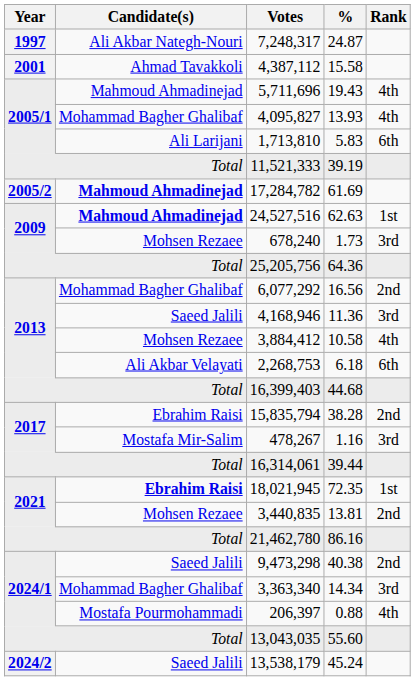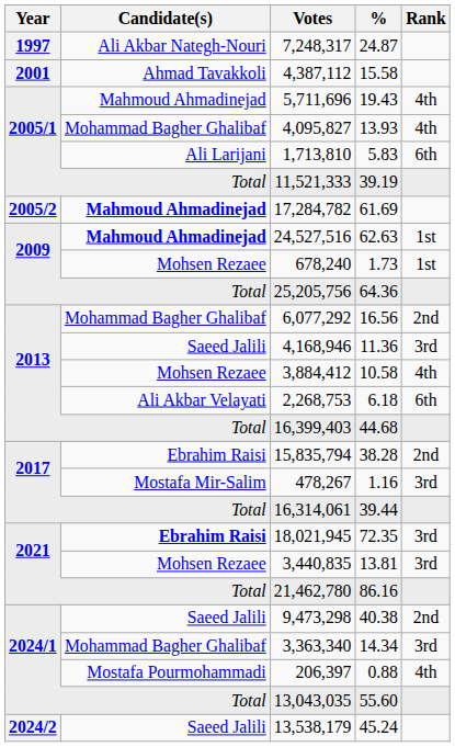678,240 | Rank: 3rd -> 1st
18,021,945 | Rank: 1st -> 3rd
3,440,835 | Rank: 2nd -> 3rd
